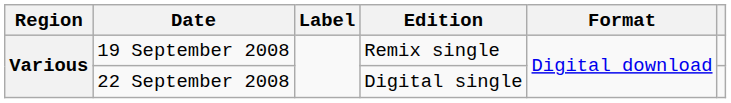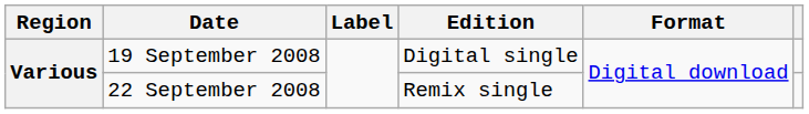19 September 2008 | Edition: Remix single -> Digital single
22 September 2008 | Edition: Digital single -> Remix single
